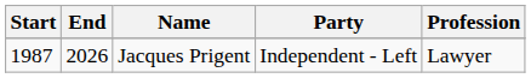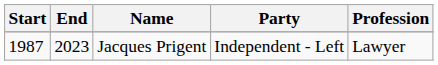Jacques Prigent | End: 2026 -> 2023
